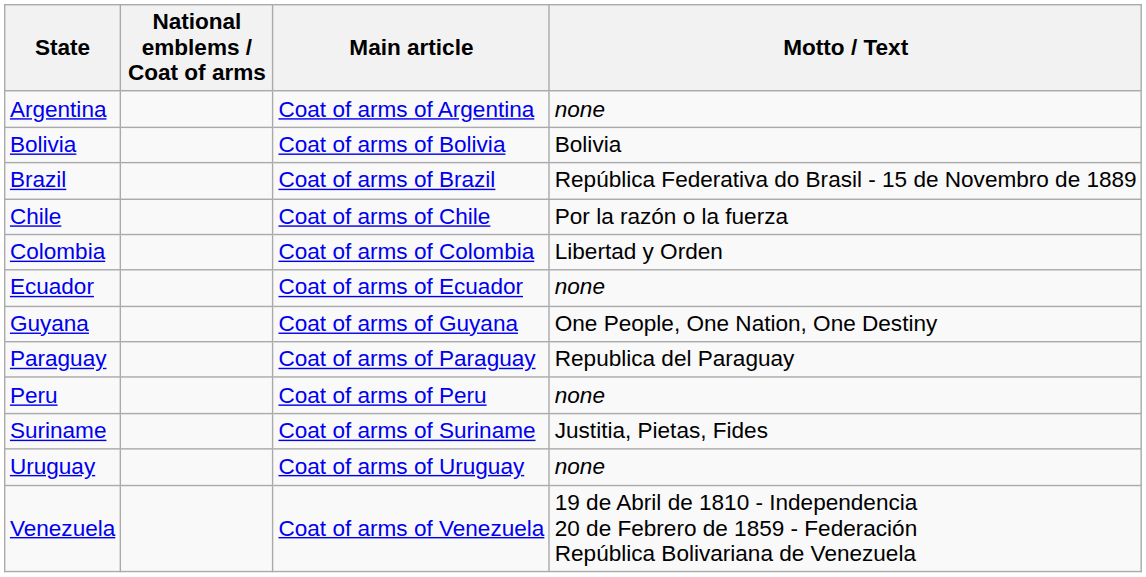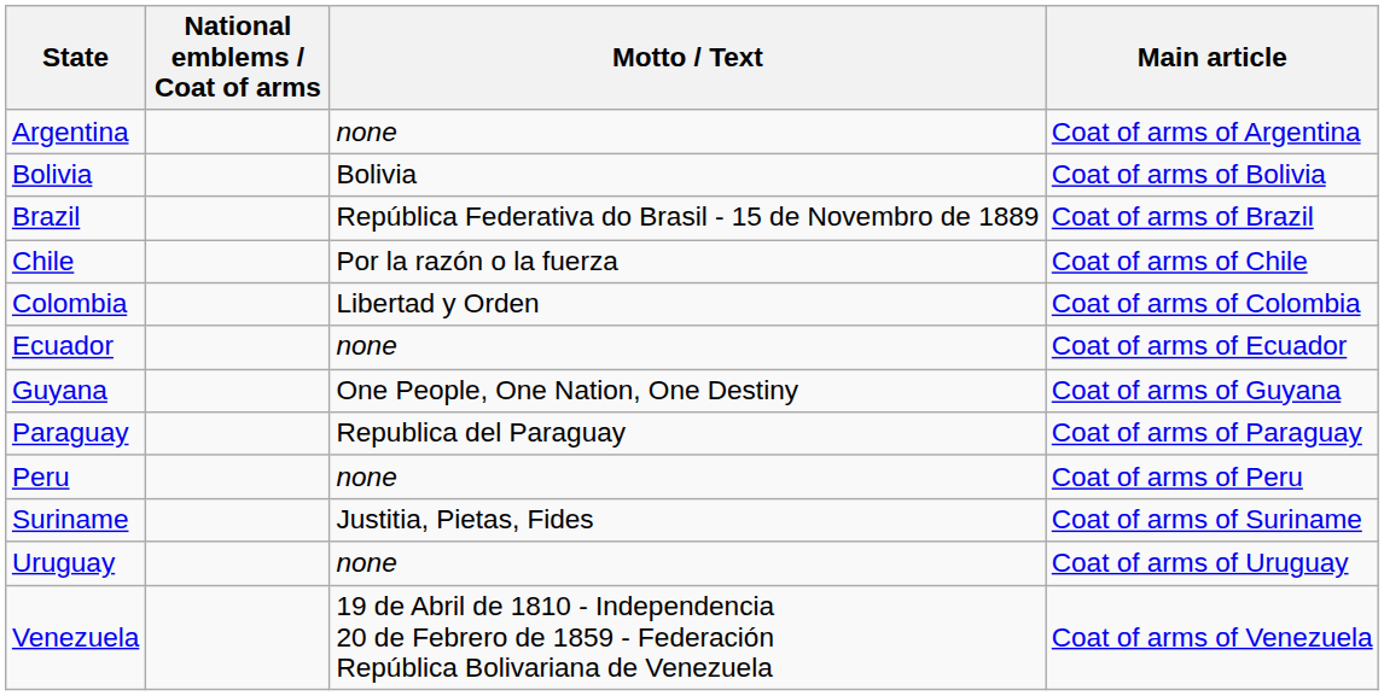columns swapped: Motto / Text <-> Main article
